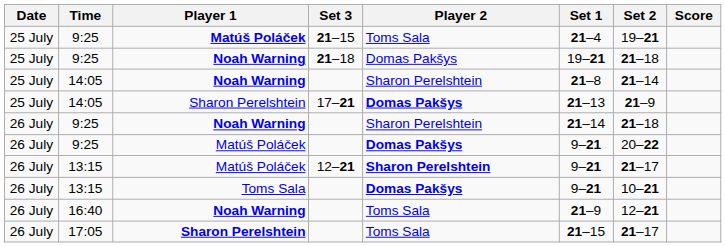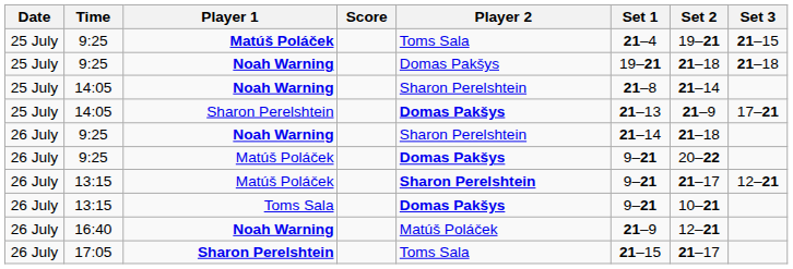columns swapped: Score <-> Set 3
16:40 | Player 2: Toms Sala -> Matúš Poláček
